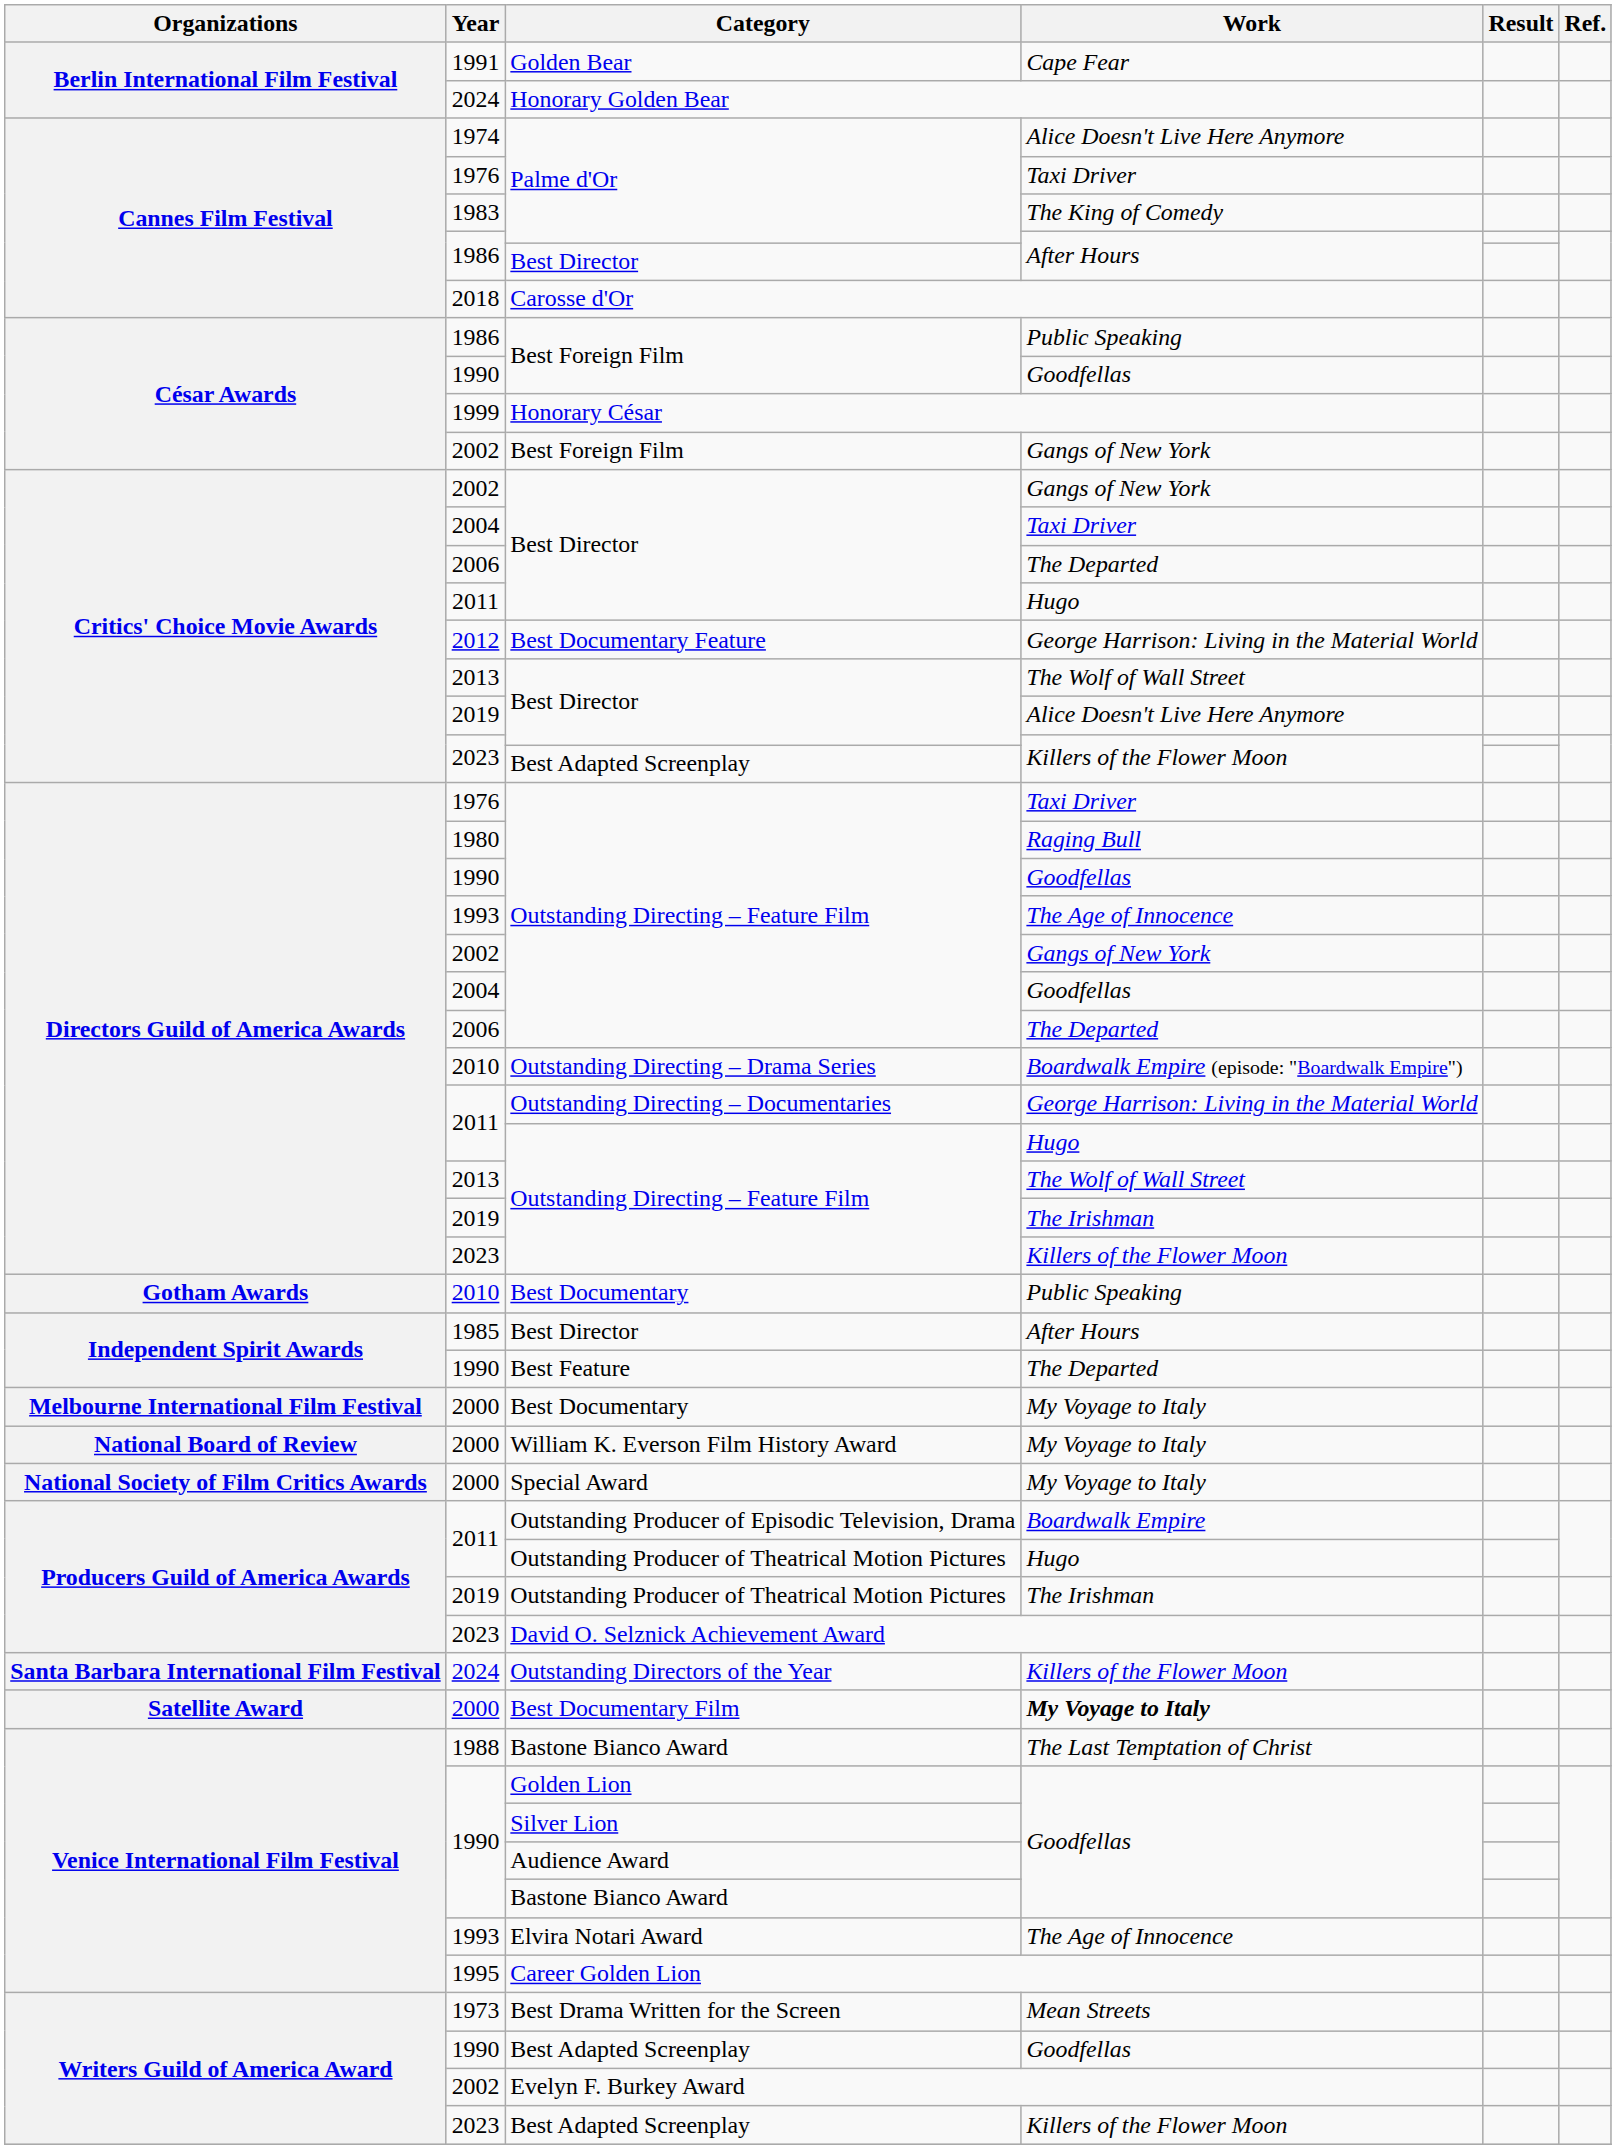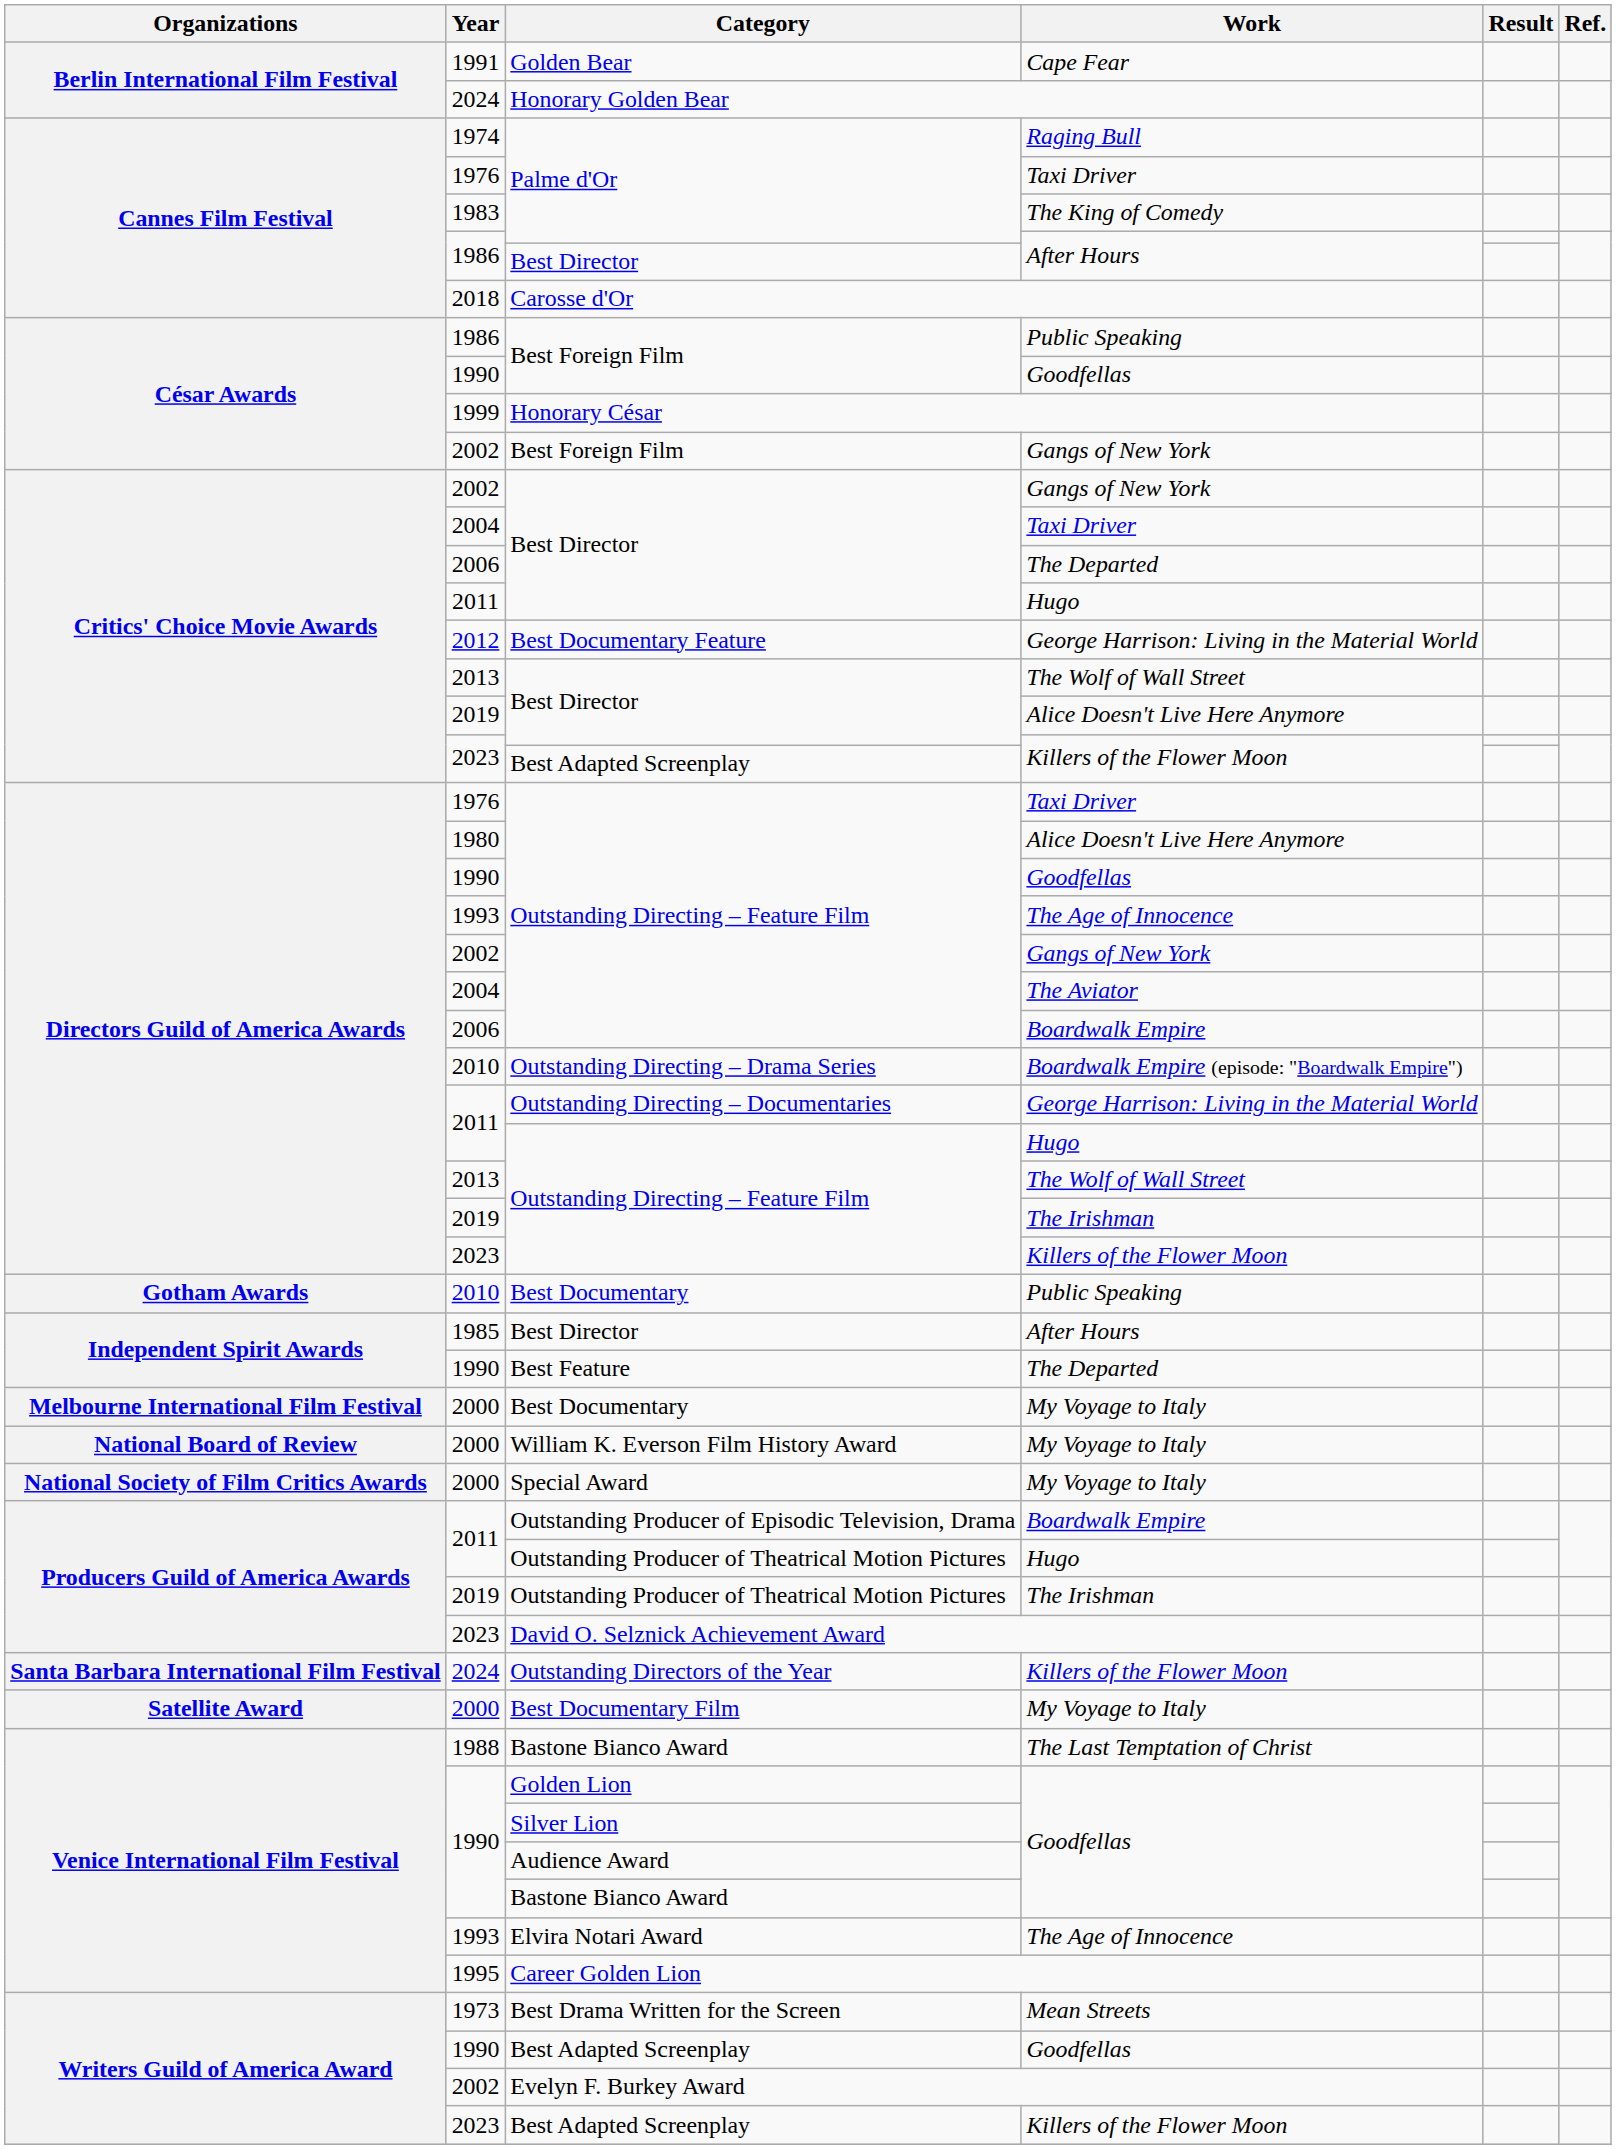1974 / Palme d'Or | Work: Alice Doesn't Live Here Anymore -> Raging Bull
1980 / Outstanding Directing – Feature Film | Work: Raging Bull -> Alice Doesn't Live Here Anymore
2004 / Outstanding Directing – Feature Film | Work: Goodfellas -> The Aviator
2006 / Outstanding Directing – Feature Film | Work: The Departed -> Boardwalk Empire
Best Documentary Film | Work: bold -> normal
